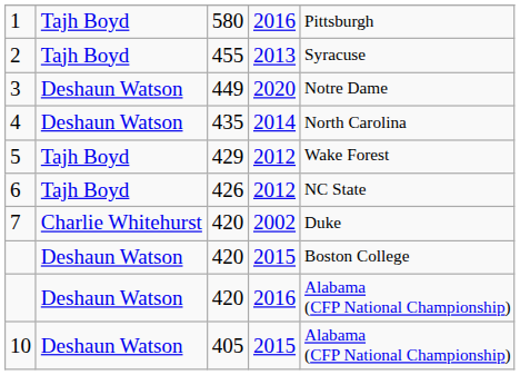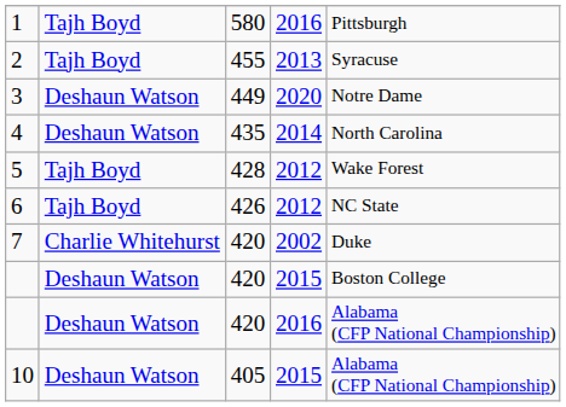5 | column 3: 429 -> 428
